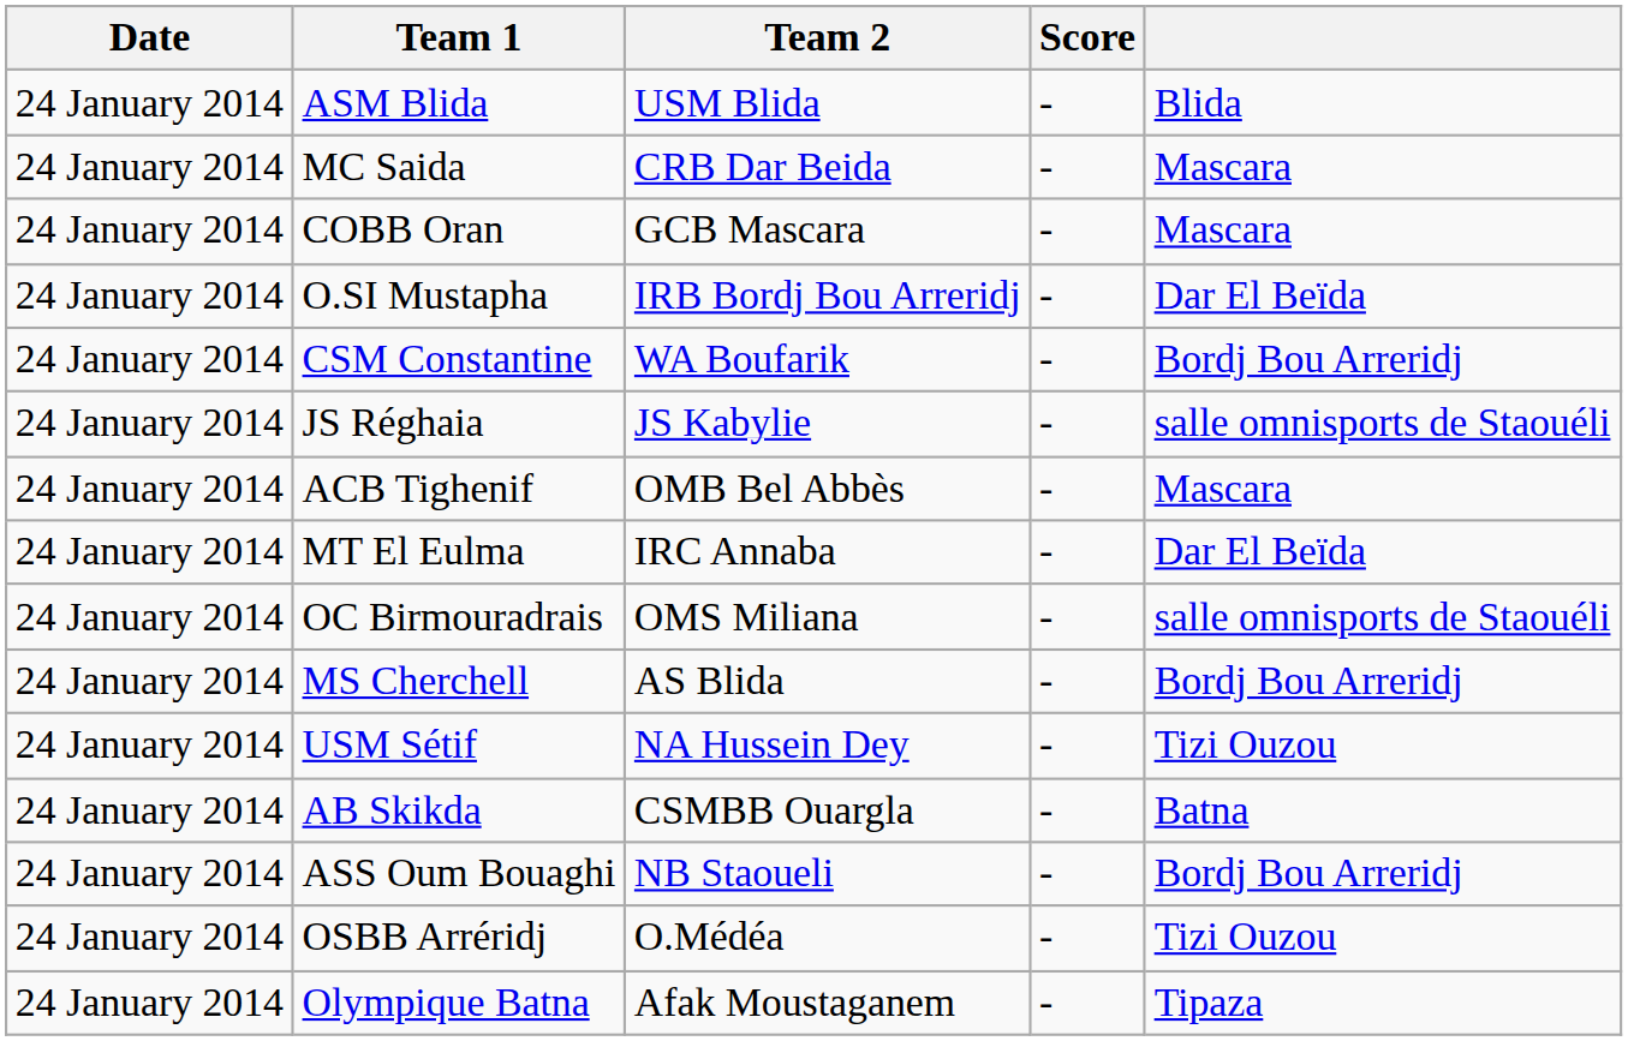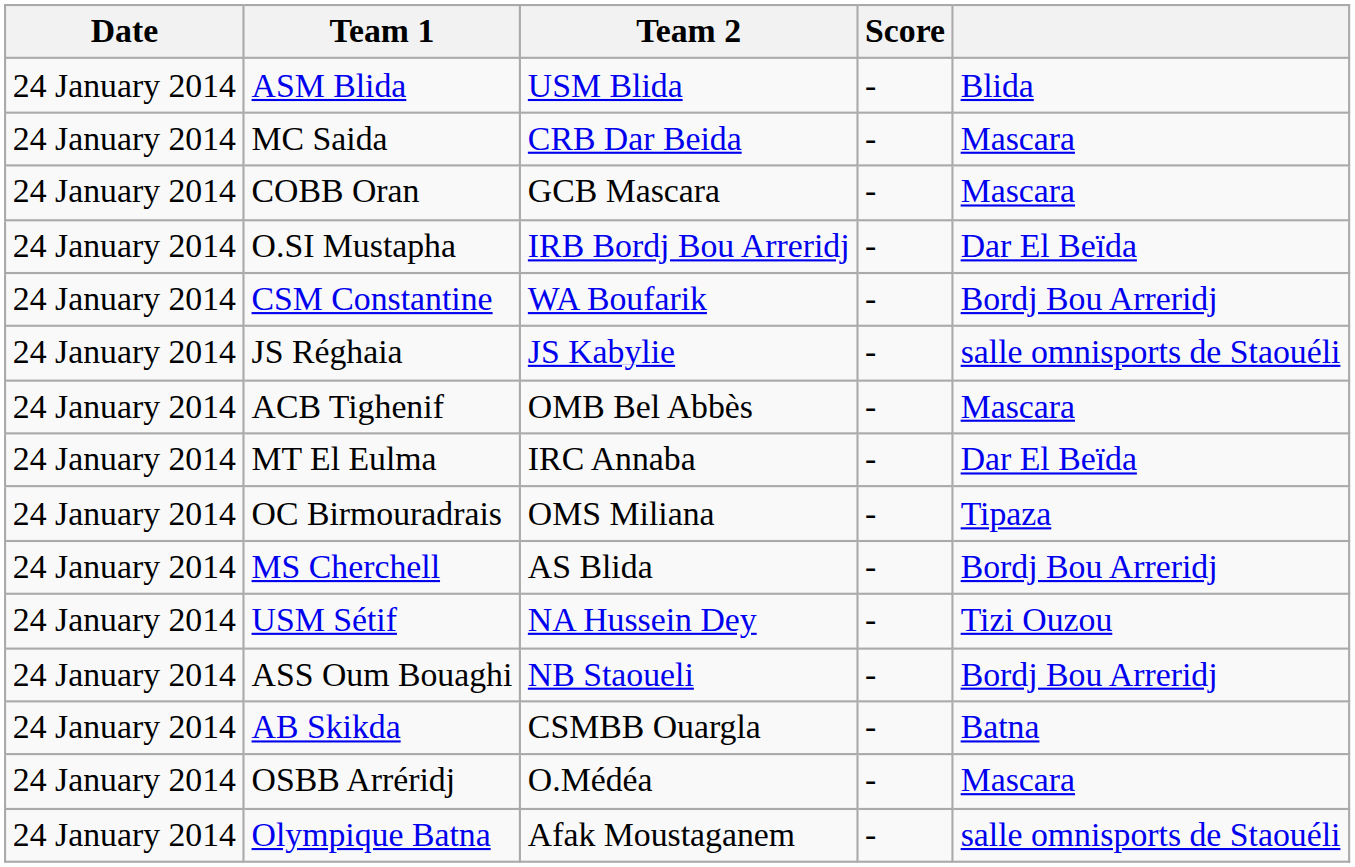OC Birmouradrais | column 5: salle omnisports de Staouéli -> Tipaza
rows swapped: AB Skikda <-> ASS Oum Bouaghi
OSBB Arréridj | column 5: Tizi Ouzou -> Mascara
Olympique Batna | column 5: Tipaza -> salle omnisports de Staouéli
